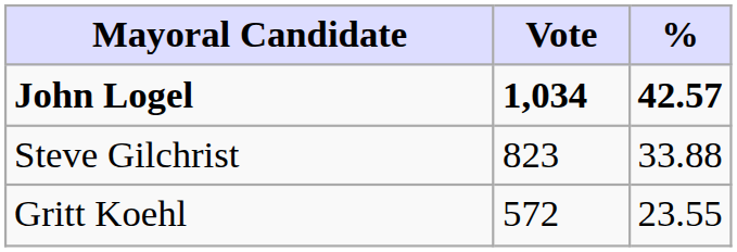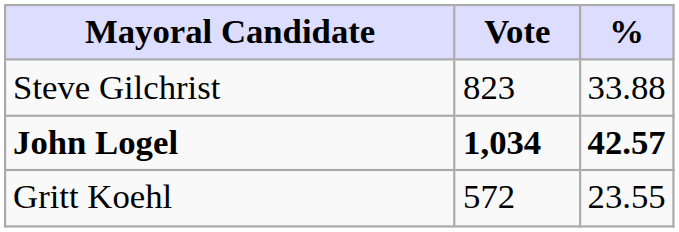rows swapped: John Logel <-> Steve Gilchrist
